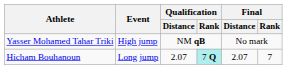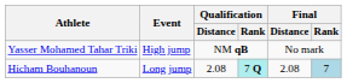Hicham Bouhanoun | Qualification / Distance: 2.07 -> 2.08
Hicham Bouhanoun | Final / Distance: 2.07 -> 2.08
Hicham Bouhanoun | Final / Rank: no background -> lightblue background
